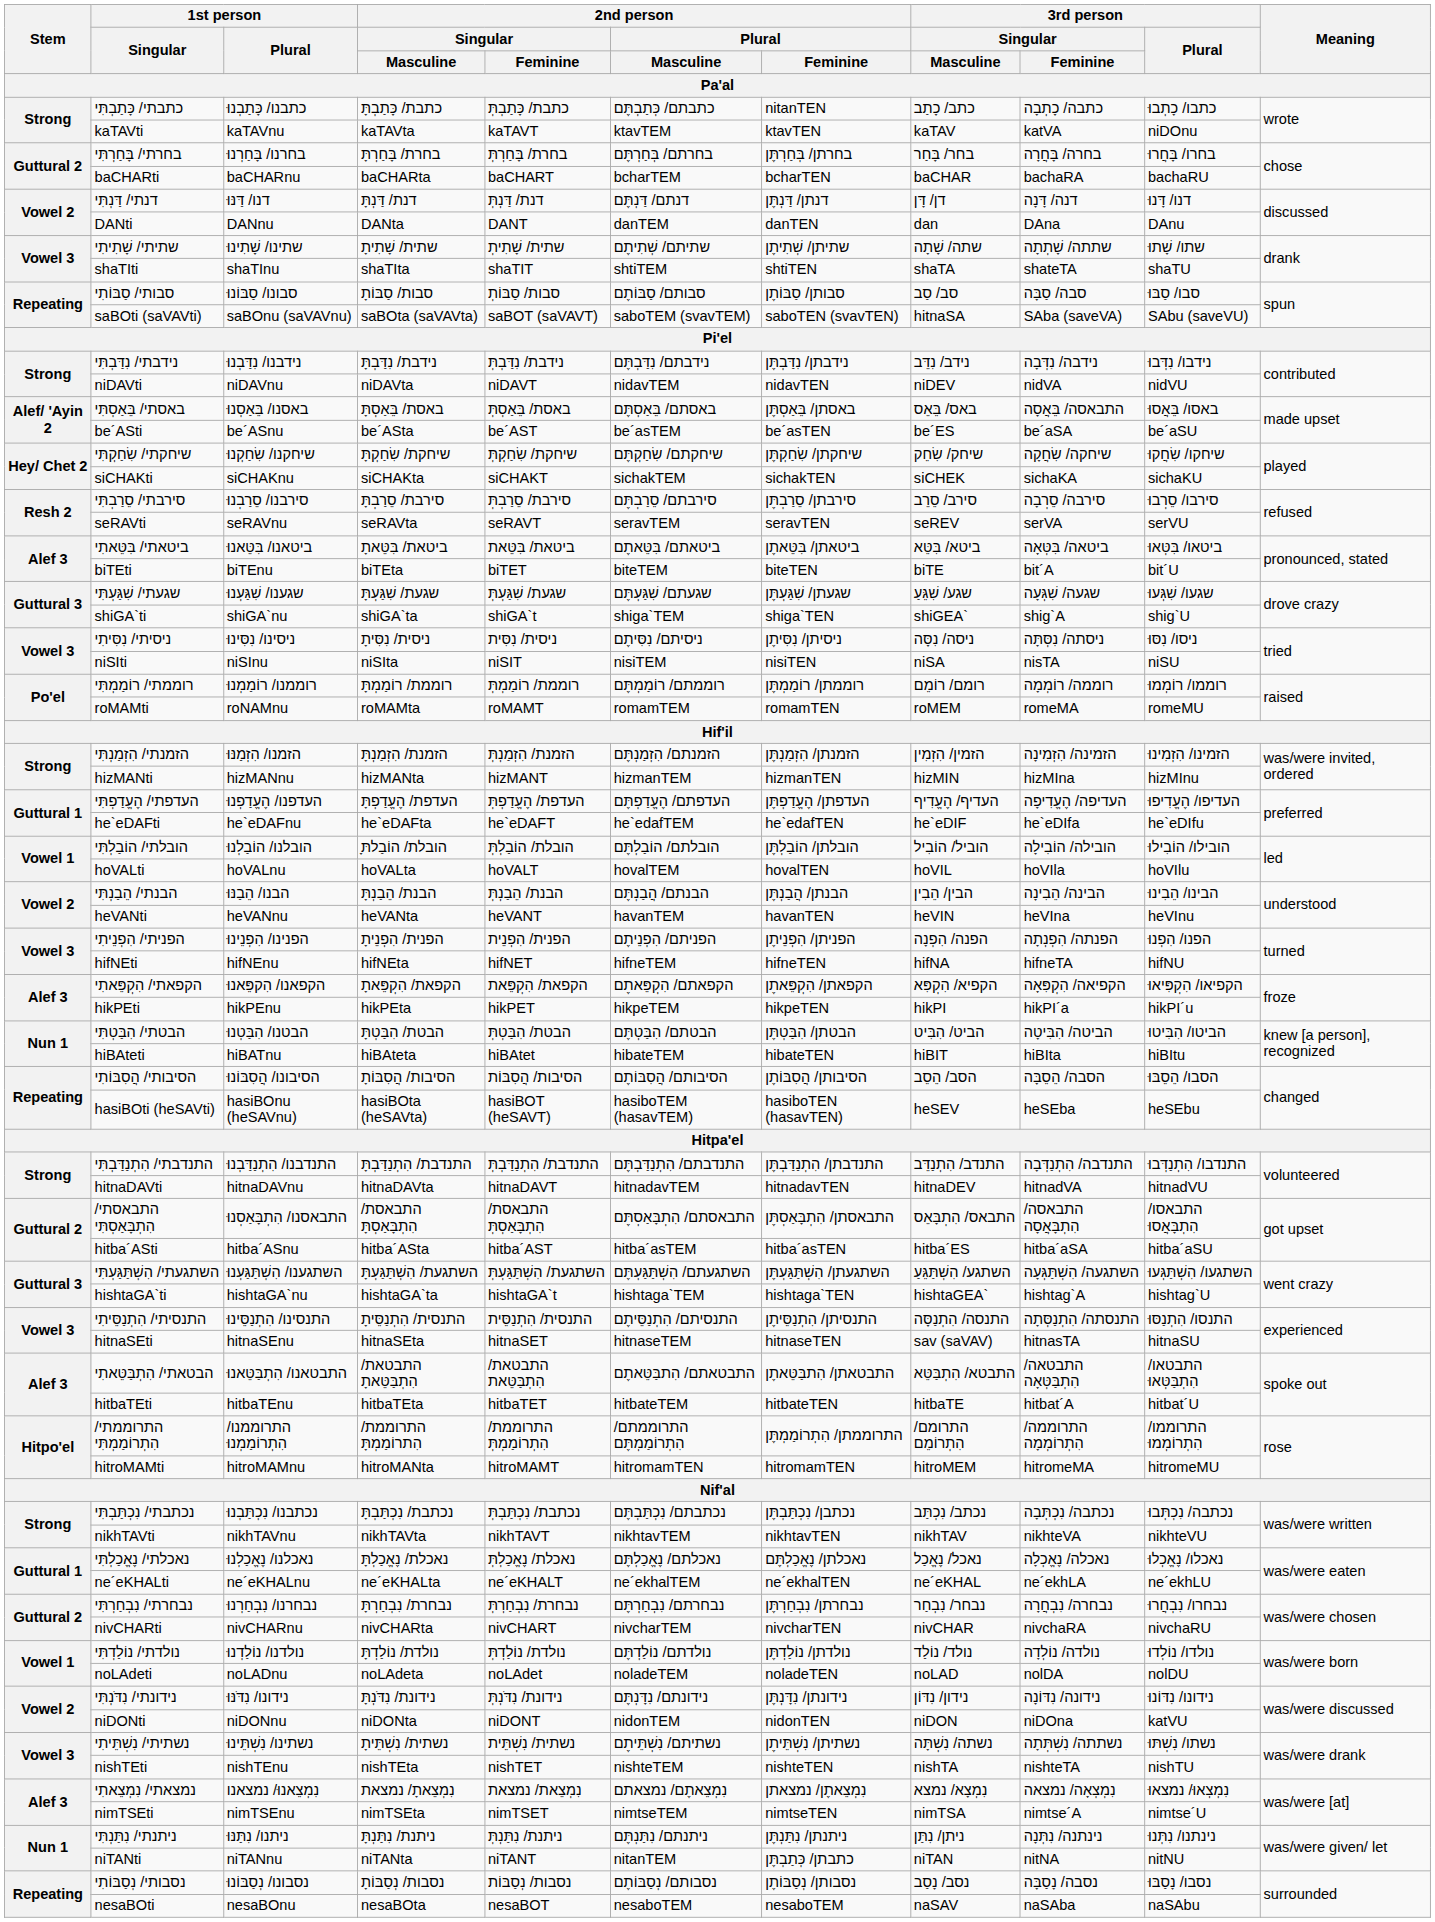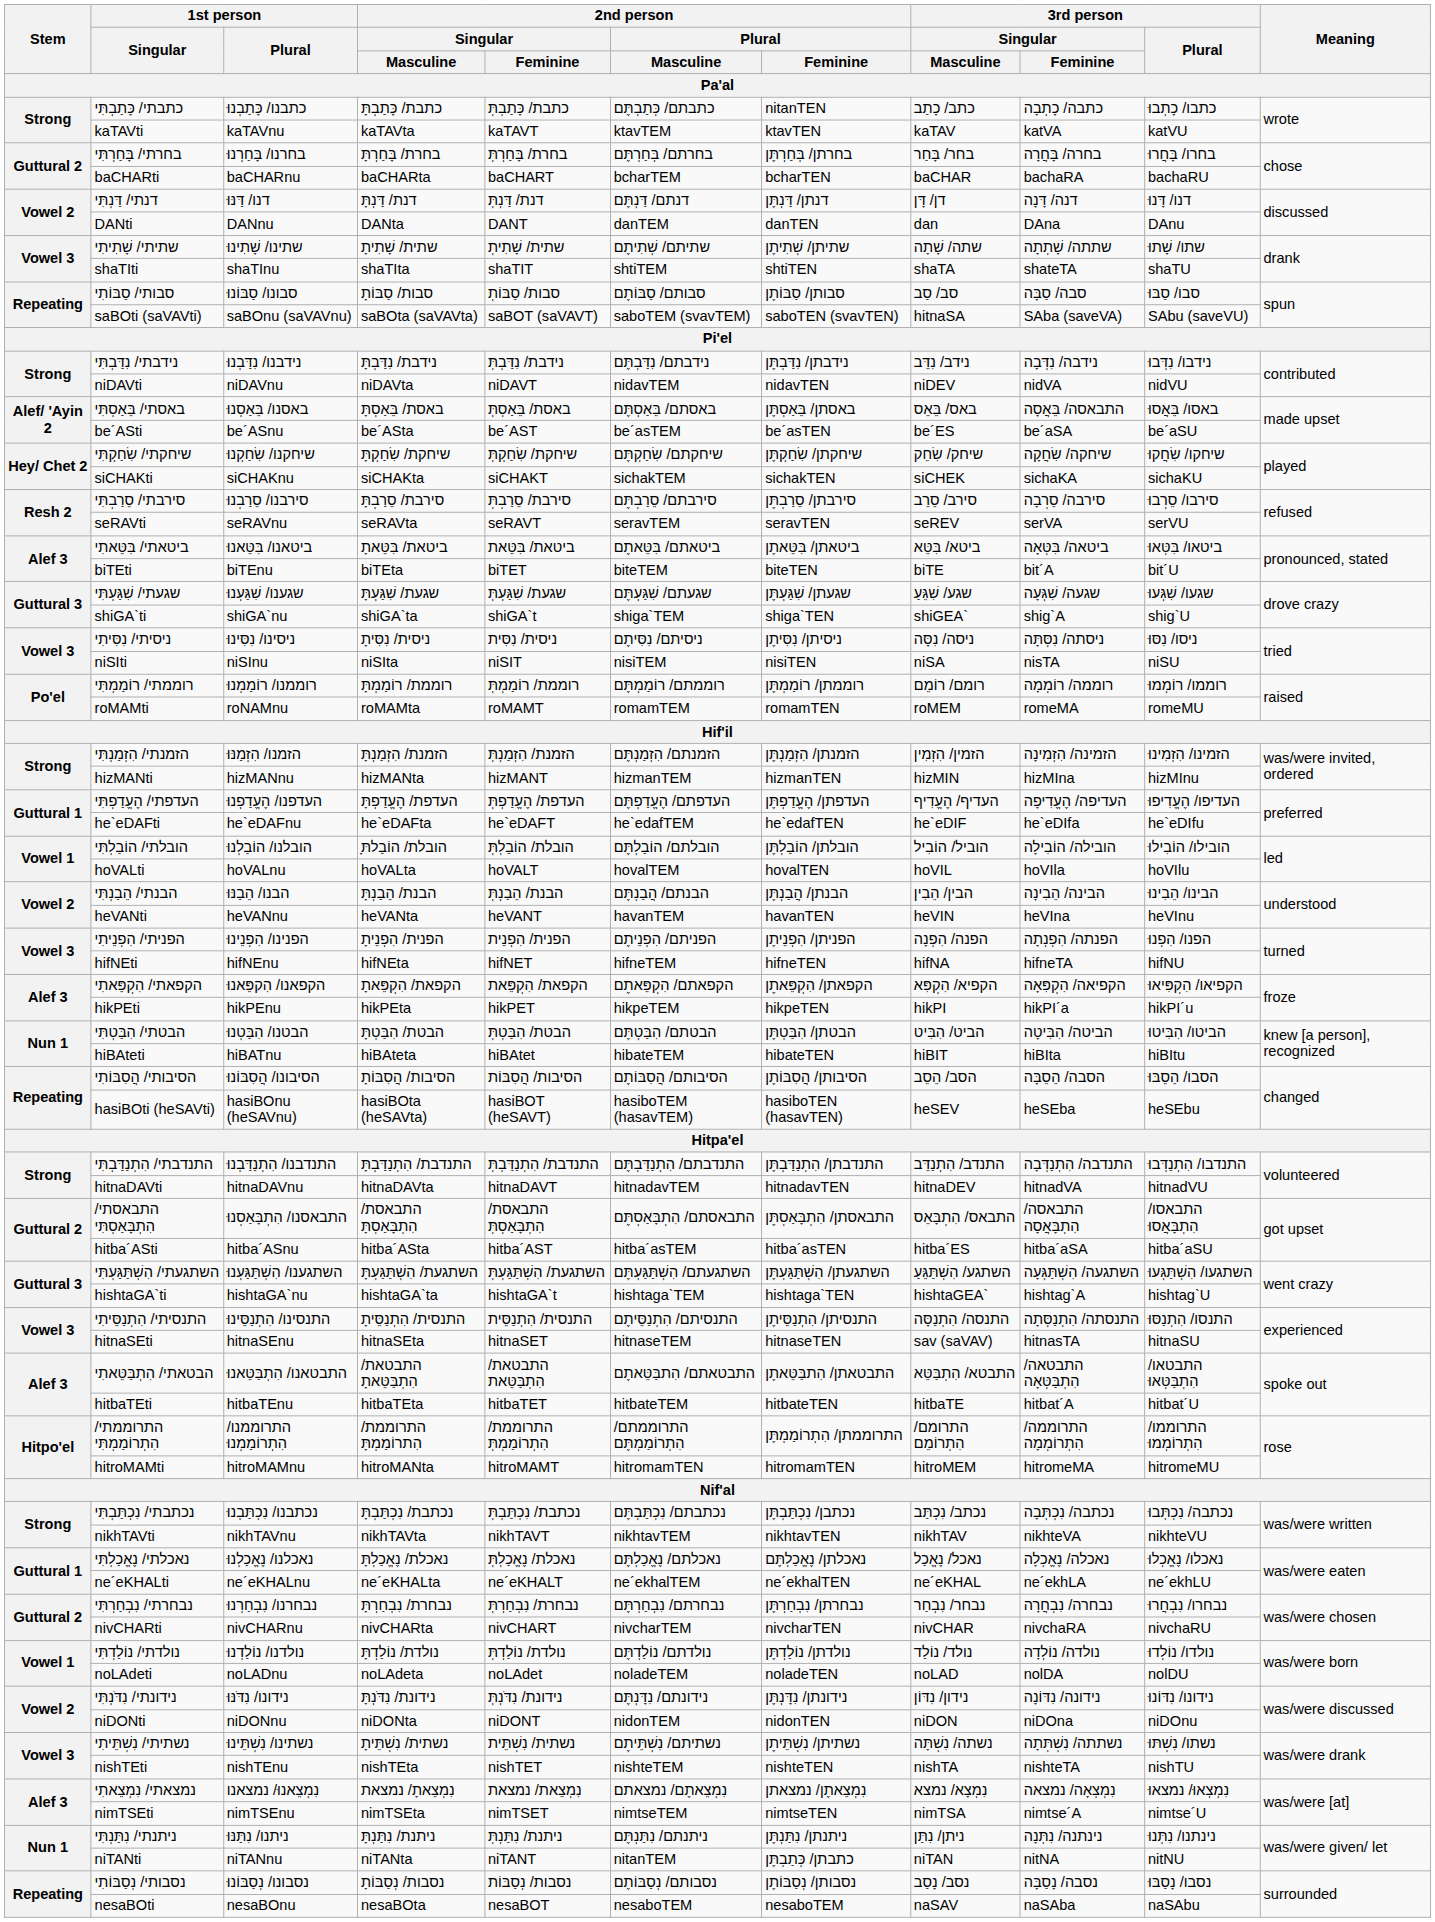kaTAVti | 3rd person / Plural: niDOnu -> katVU
niDONti | 3rd person / Plural: katVU -> niDOnu
